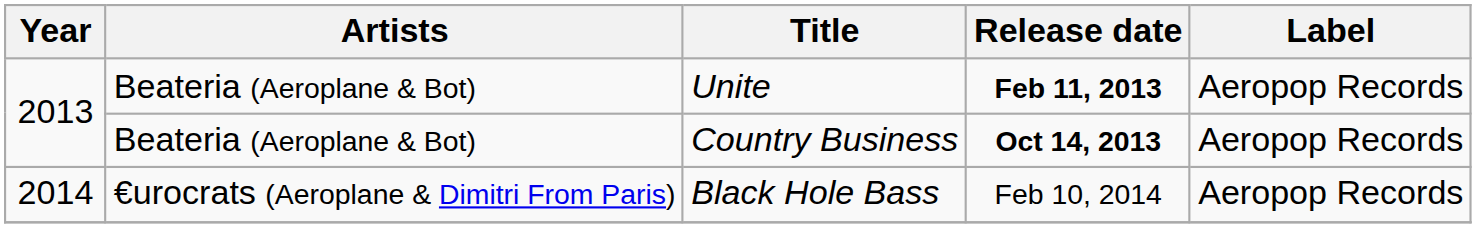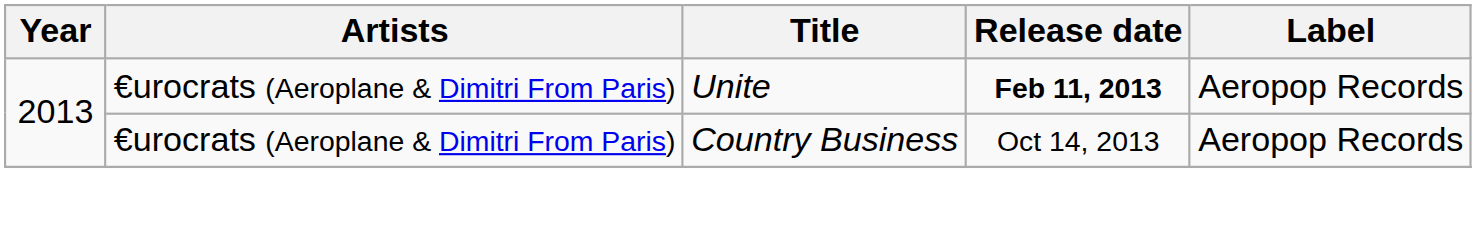Unite | Artists: Beateria (Aeroplane & Bot) -> €urocrats (Aeroplane & Dimitri From Paris)
Country Business | Artists: Beateria (Aeroplane & Bot) -> €urocrats (Aeroplane & Dimitri From Paris)
Country Business | Release date: bold -> normal
- row: 2014 | €urocrats (Aeroplane & Dimitri From Paris) | Black Hole Bass | Feb 10, 2014 | Aeropop Records
